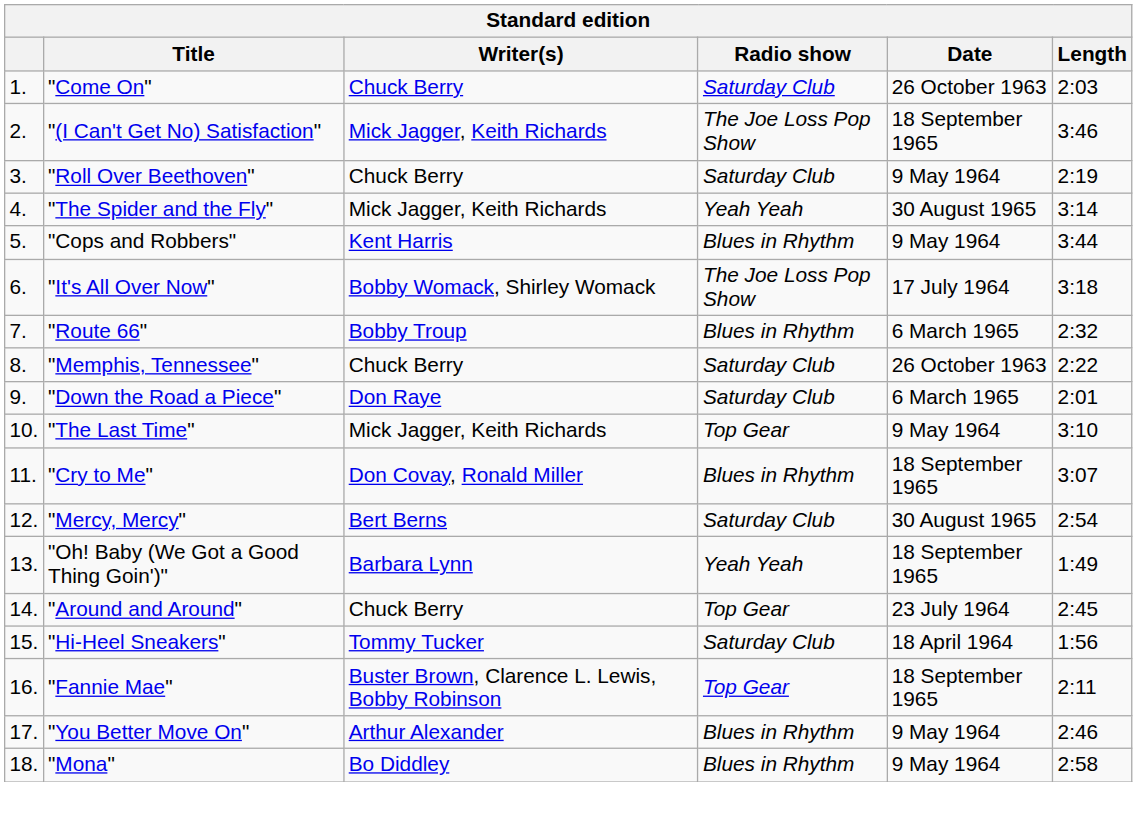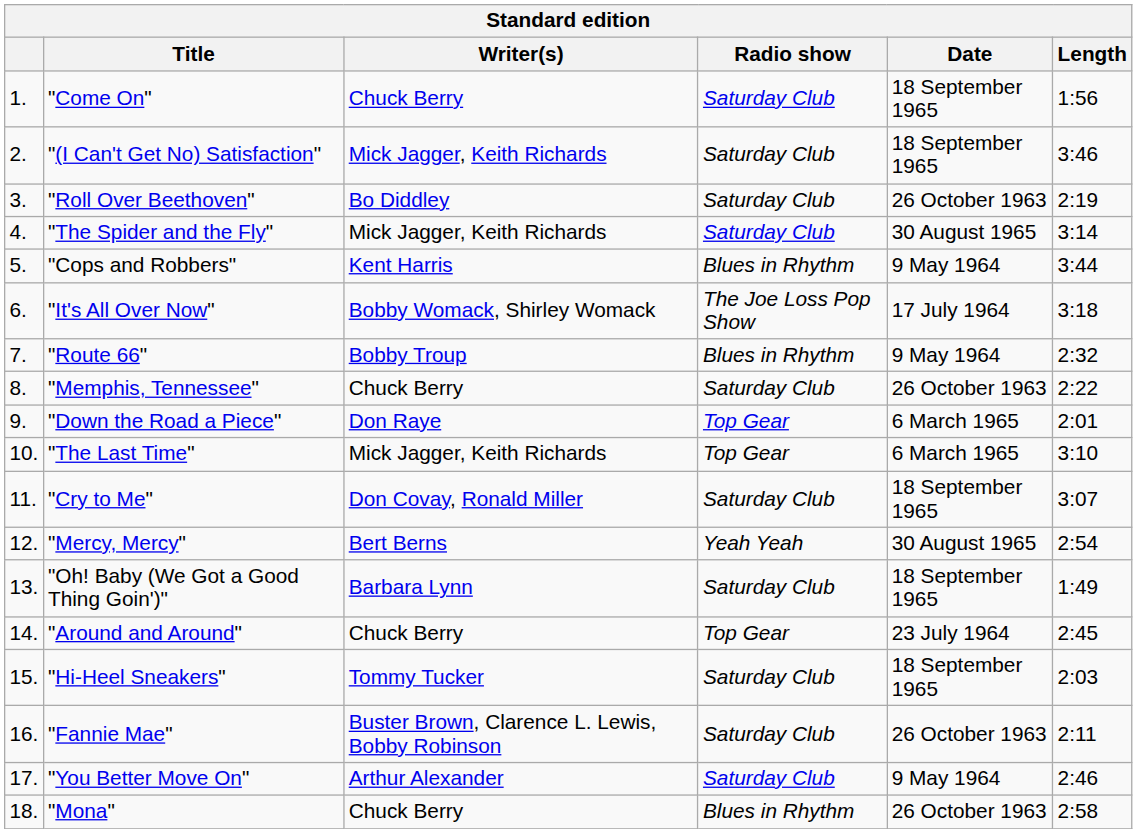"Come On" | Date: 26 October 1963 -> 18 September 1965
"Come On" | Length: 2:03 -> 1:56
"(I Can't Get No) Satisfaction" | Radio show: The Joe Loss Pop Show -> Saturday Club
"Roll Over Beethoven" | Writer(s): Chuck Berry -> Bo Diddley
"Roll Over Beethoven" | Date: 9 May 1964 -> 26 October 1963
"The Spider and the Fly" | Radio show: Yeah Yeah -> Saturday Club
"Route 66" | Date: 6 March 1965 -> 9 May 1964
"Down the Road a Piece" | Radio show: Saturday Club -> Top Gear
"The Last Time" | Date: 9 May 1964 -> 6 March 1965
"Cry to Me" | Radio show: Blues in Rhythm -> Saturday Club
"Mercy, Mercy" | Radio show: Saturday Club -> Yeah Yeah
"Oh! Baby (We Got a Good Thing Goin')" | Radio show: Yeah Yeah -> Saturday Club
"Hi-Heel Sneakers" | Date: 18 April 1964 -> 18 September 1965
"Hi-Heel Sneakers" | Length: 1:56 -> 2:03
"Fannie Mae" | Radio show: Top Gear -> Saturday Club
"Fannie Mae" | Date: 18 September 1965 -> 26 October 1963
"You Better Move On" | Radio show: Blues in Rhythm -> Saturday Club
"Mona" | Writer(s): Bo Diddley -> Chuck Berry
"Mona" | Date: 9 May 1964 -> 26 October 1963
